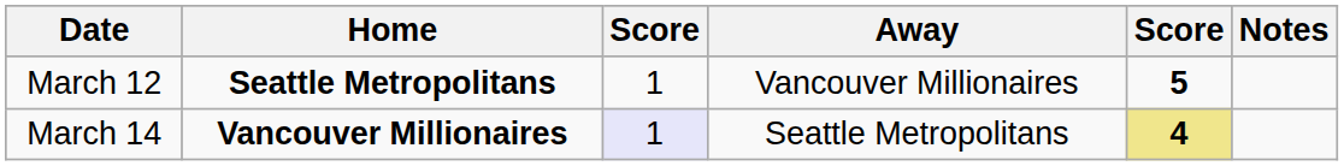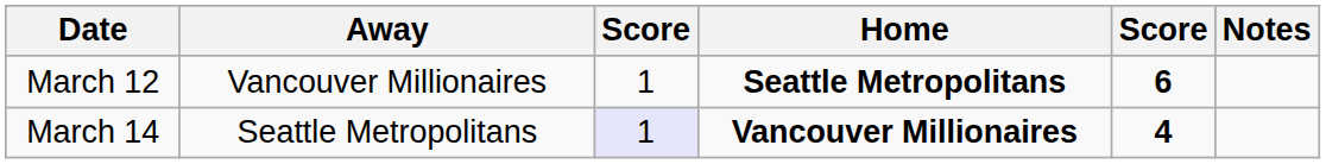columns swapped: Away <-> Home
March 12 | column 5: 5 -> 6
March 14 | column 5: khaki background -> no background
